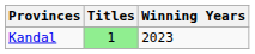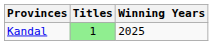Kandal | Winning Years: 2023 -> 2025
